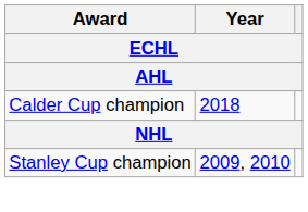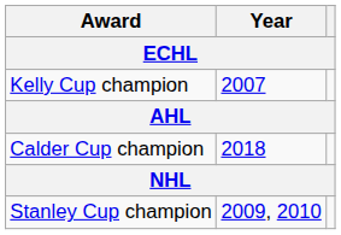+ row: Kelly Cup champion | 2007
